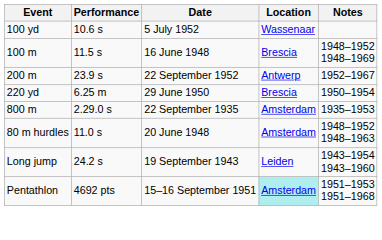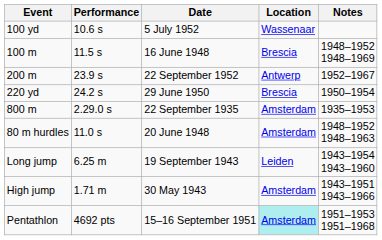220 yd | Performance: 6.25 m -> 24.2 s
Long jump | Performance: 24.2 s -> 6.25 m
+ row: High jump | 1.71 m | 30 May 1943 | Amsterdam | 1943–1951 1943–1966
